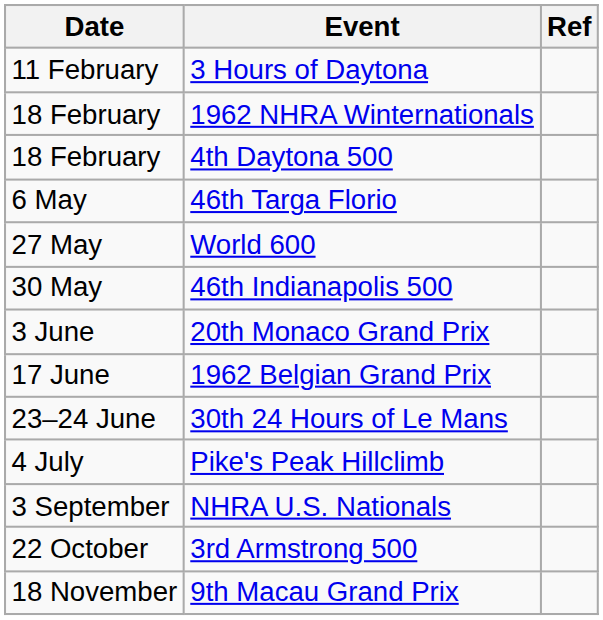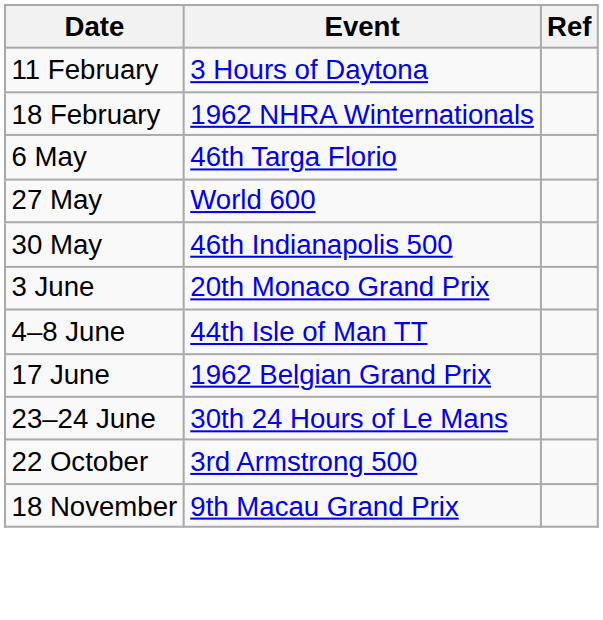- row: 18 February | 4th Daytona 500
+ row: 4–8 June | 44th Isle of Man TT
- row: 4 July | Pike's Peak Hillclimb
- row: 3 September | NHRA U.S. Nationals
